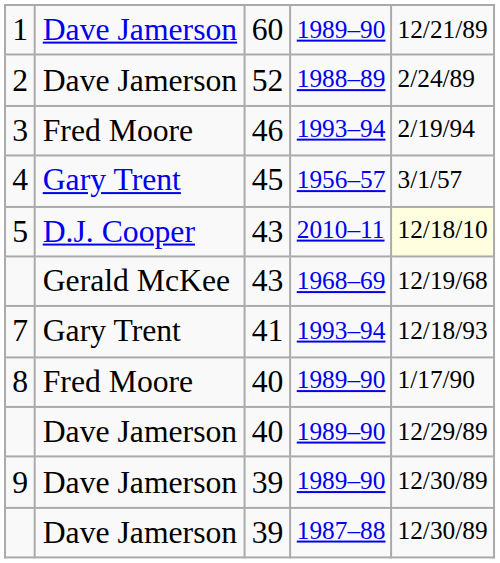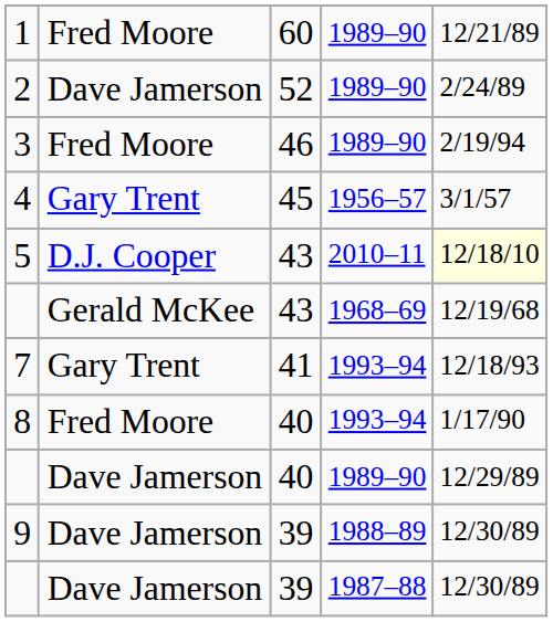1 | column 2: Dave Jamerson -> Fred Moore
2 | column 4: 1988–89 -> 1989–90
3 | column 4: 1993–94 -> 1989–90
8 | column 4: 1989–90 -> 1993–94
9 | column 4: 1989–90 -> 1988–89
